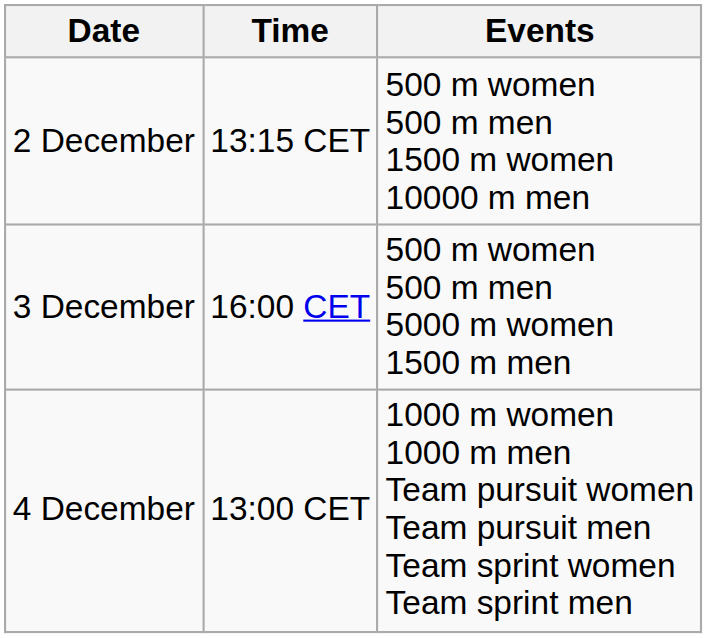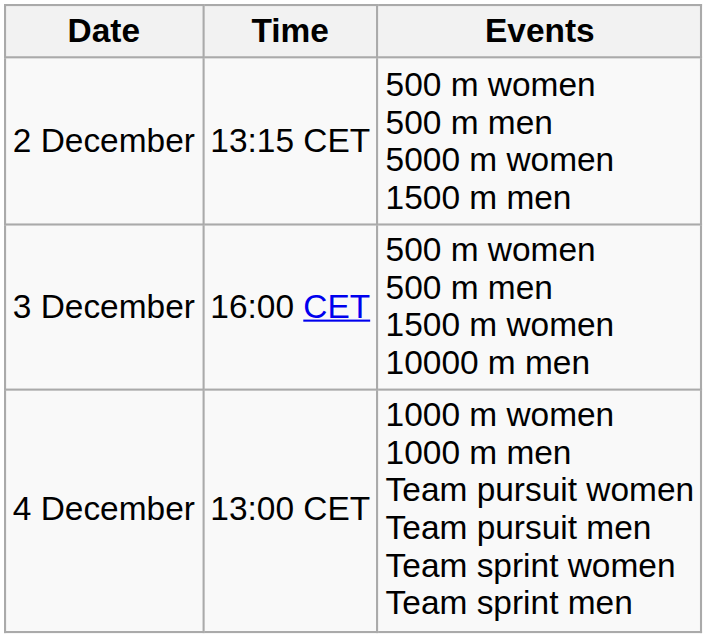2 December | Events: 500 m women 500 m men 1500 m women 10000 m men -> 500 m women 500 m men 5000 m women 1500 m men
3 December | Events: 500 m women 500 m men 5000 m women 1500 m men -> 500 m women 500 m men 1500 m women 10000 m men
